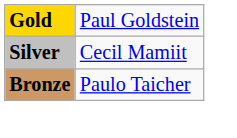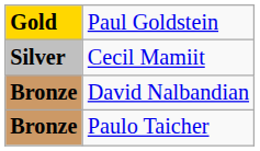+ row: Bronze | David Nalbandian
